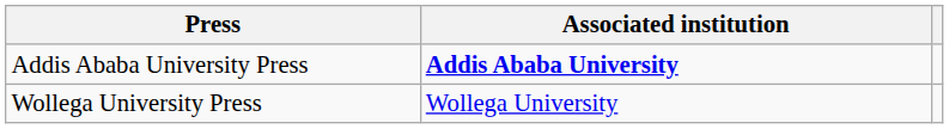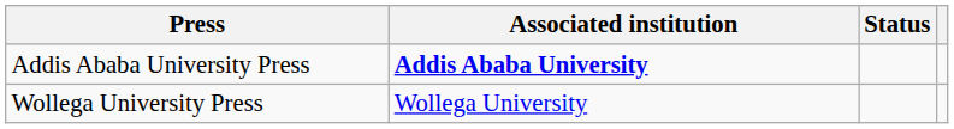+ column: Status
